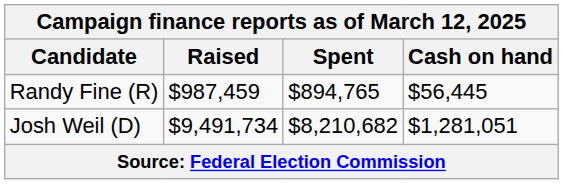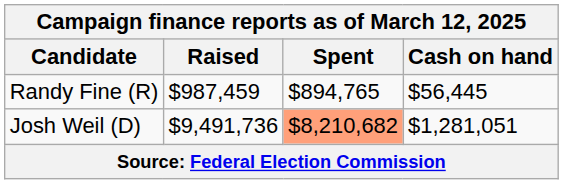Josh Weil (D) | Raised: $9,491,734 -> $9,491,736
Josh Weil (D) | Spent: no background -> lightsalmon background
